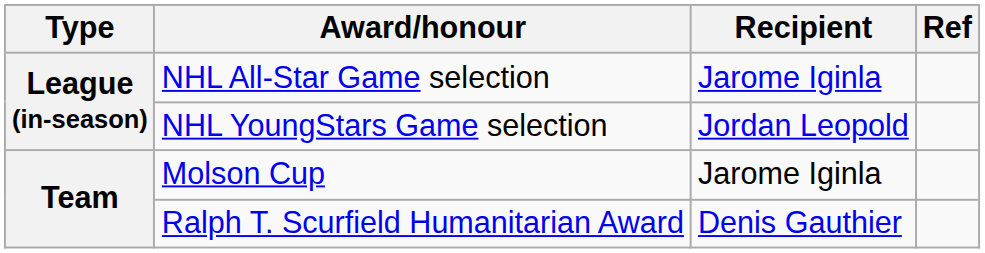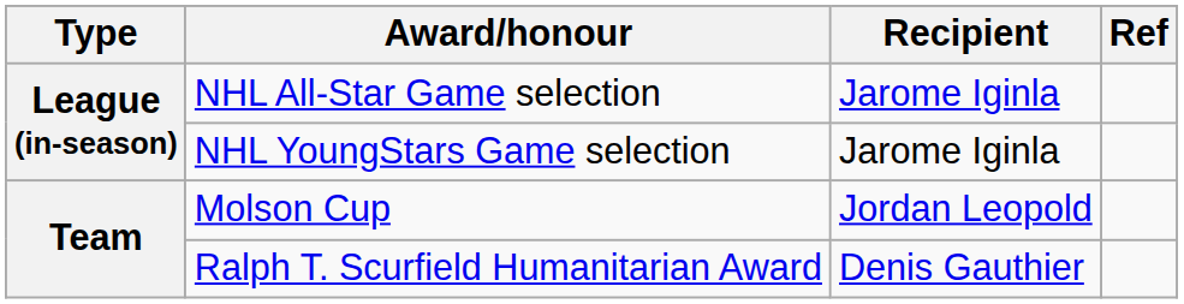NHL YoungStars Game selection | Recipient: Jordan Leopold -> Jarome Iginla
Molson Cup | Recipient: Jarome Iginla -> Jordan Leopold
